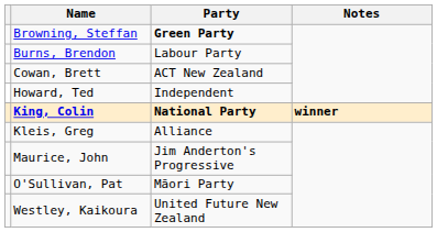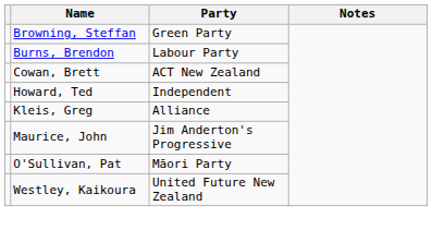Browning, Steffan | Party: bold -> normal
- row: King, Colin | National Party | winner
